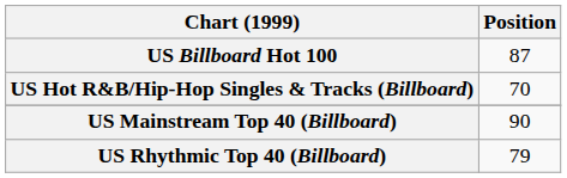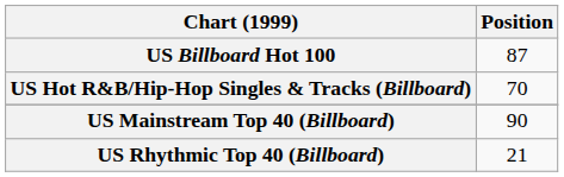US Rhythmic Top 40 (Billboard) | Position: 79 -> 21
